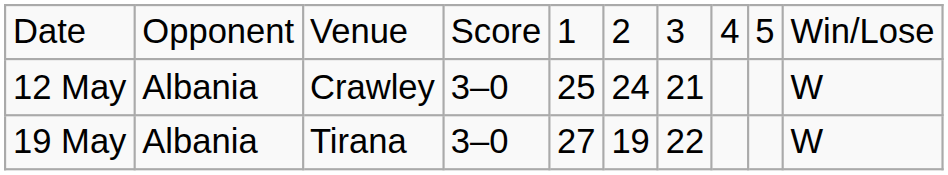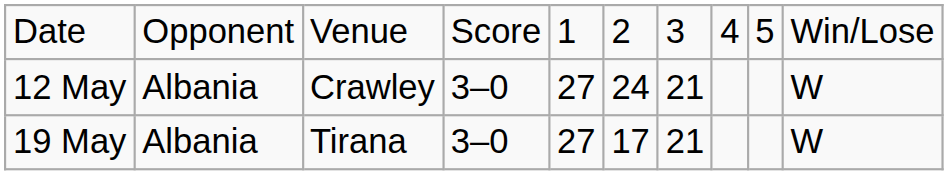12 May | column 5: 25 -> 27
19 May | column 6: 19 -> 17
19 May | column 7: 22 -> 21
